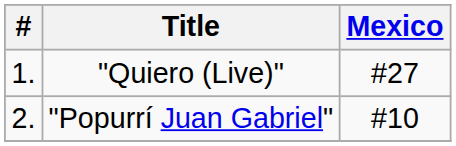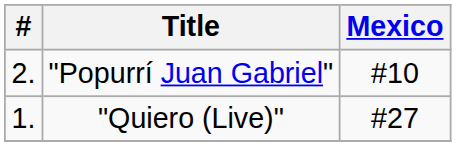rows swapped: "Quiero (Live)" <-> "Popurrí Juan Gabriel"
